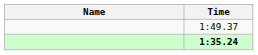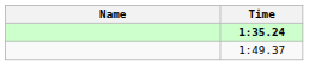rows swapped: 1:35.24 <-> 1:49.37
